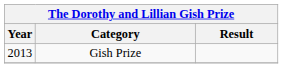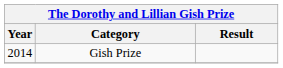Gish Prize | Year: 2013 -> 2014
